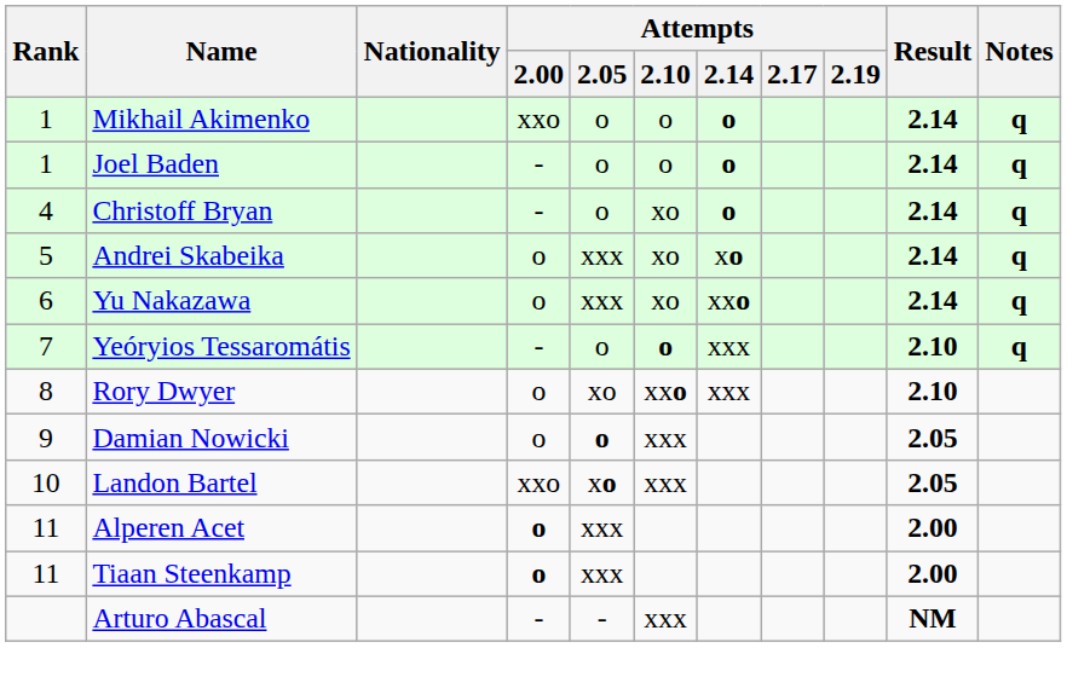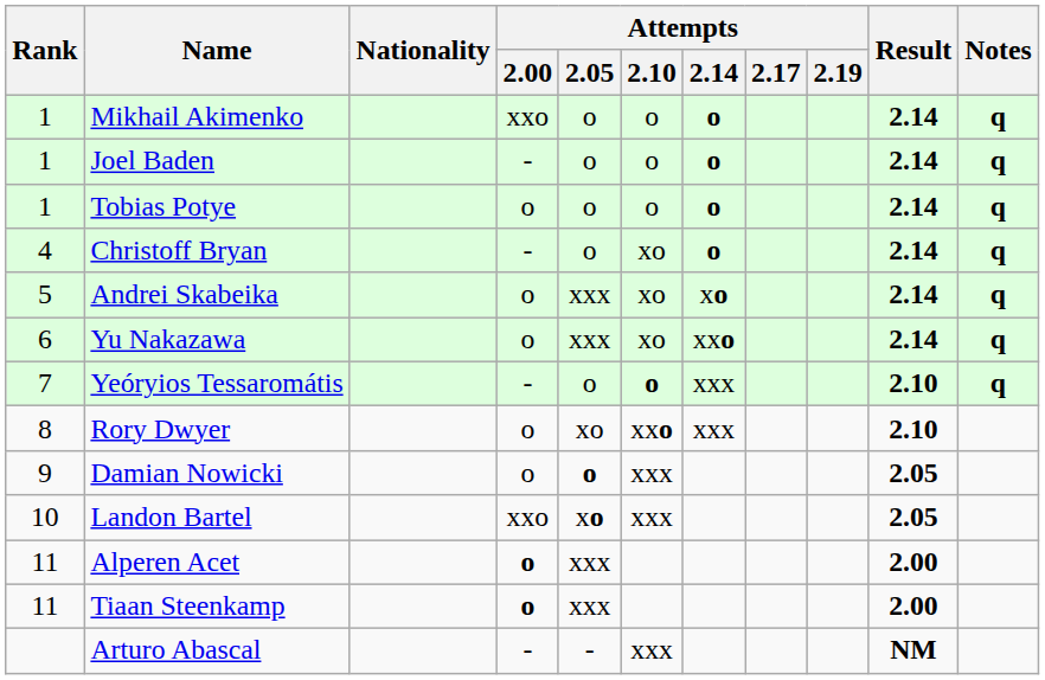+ row: 1 | Tobias Potye | o | o | o | o | 2.14 | q
